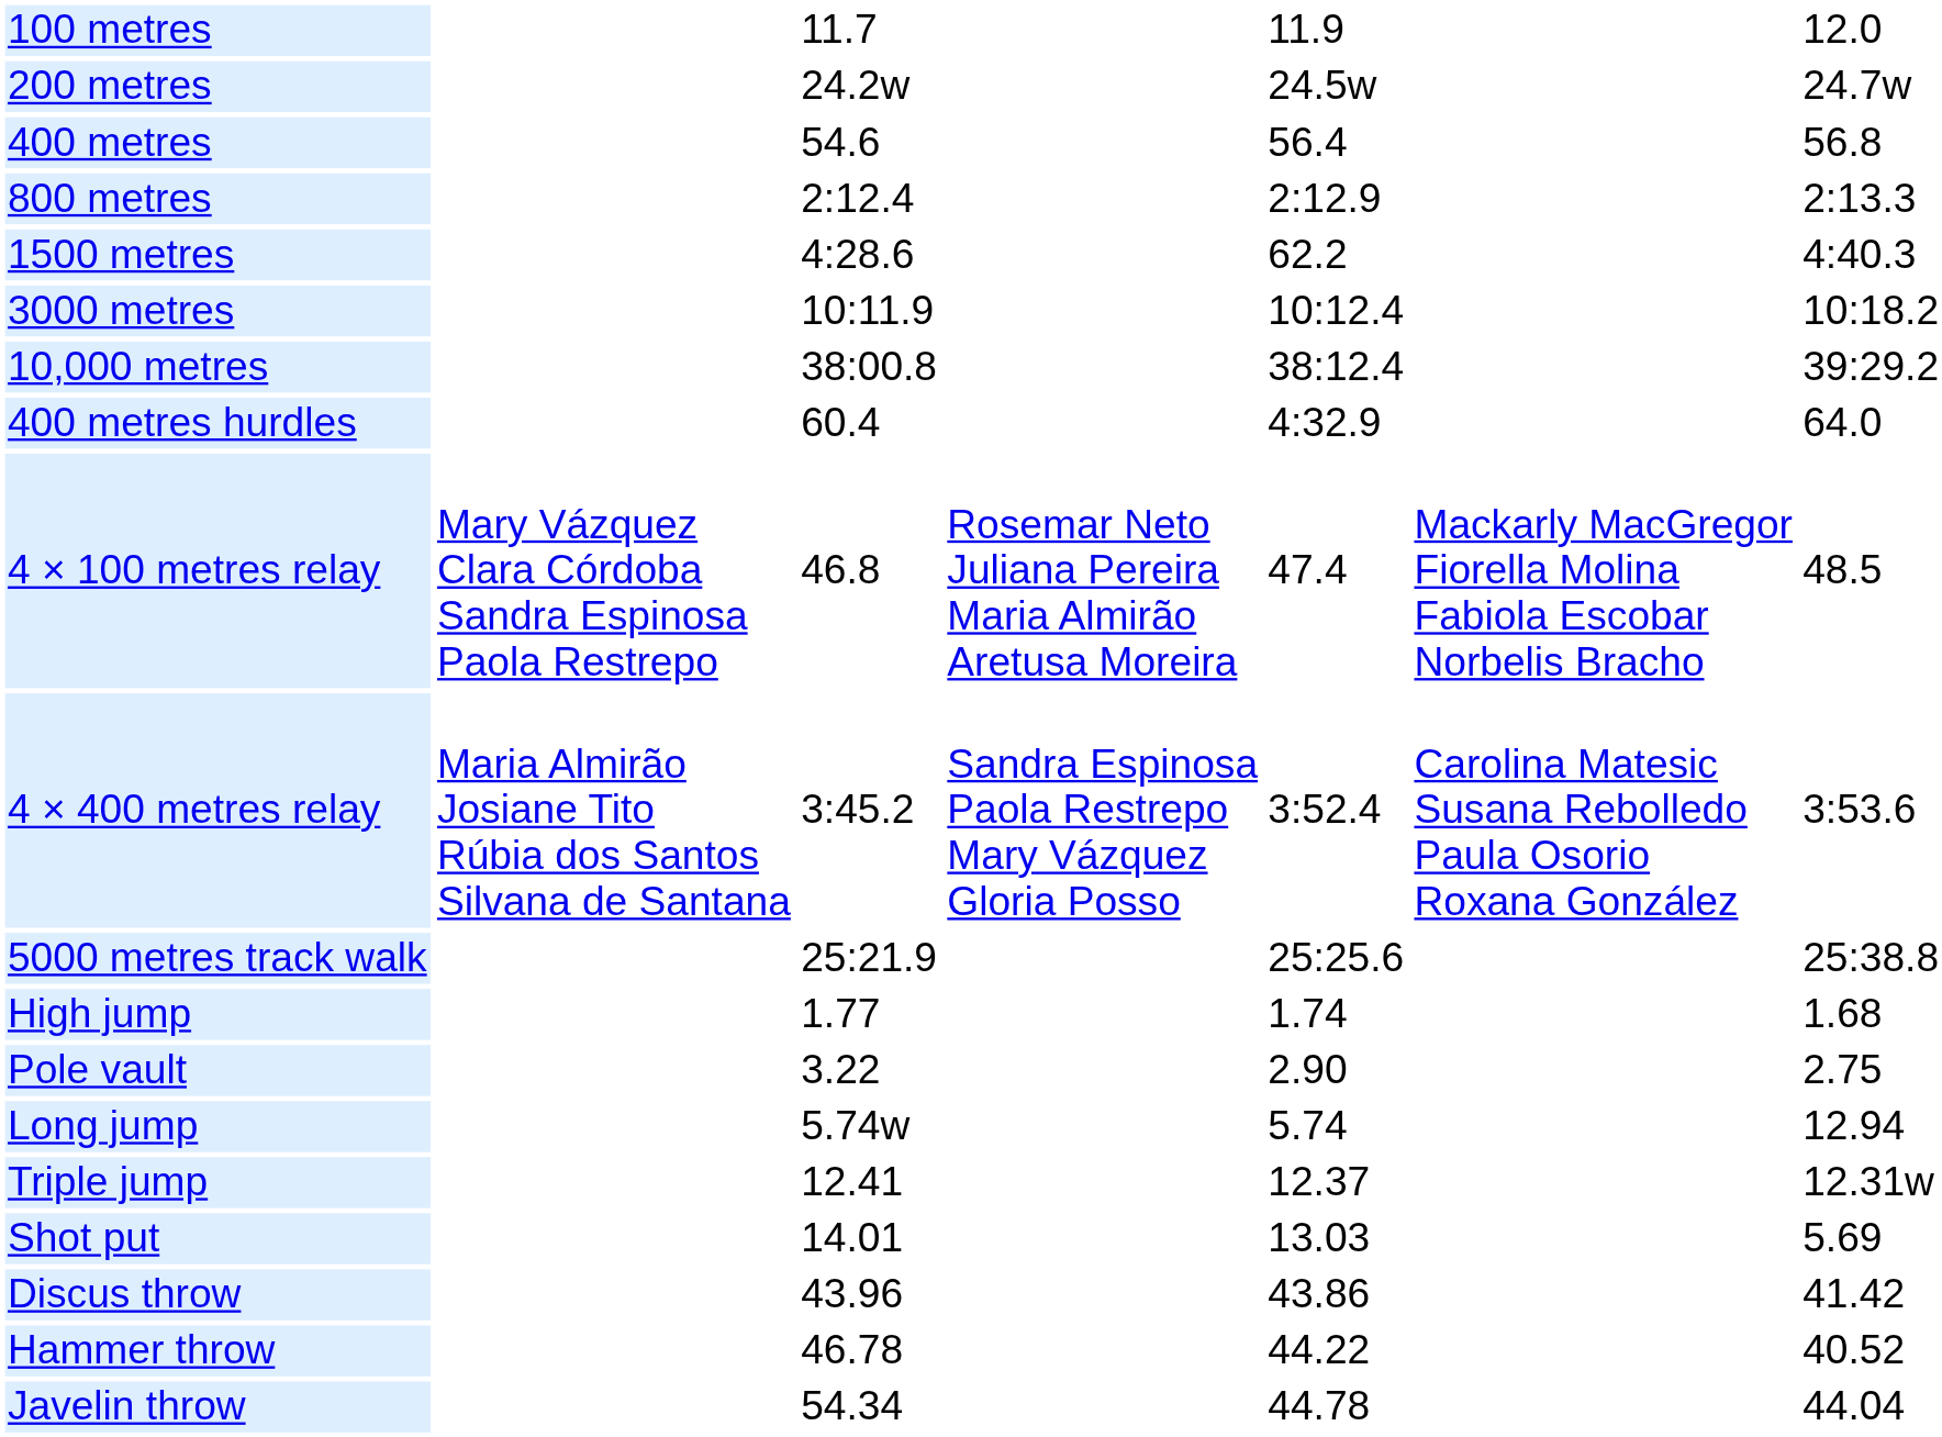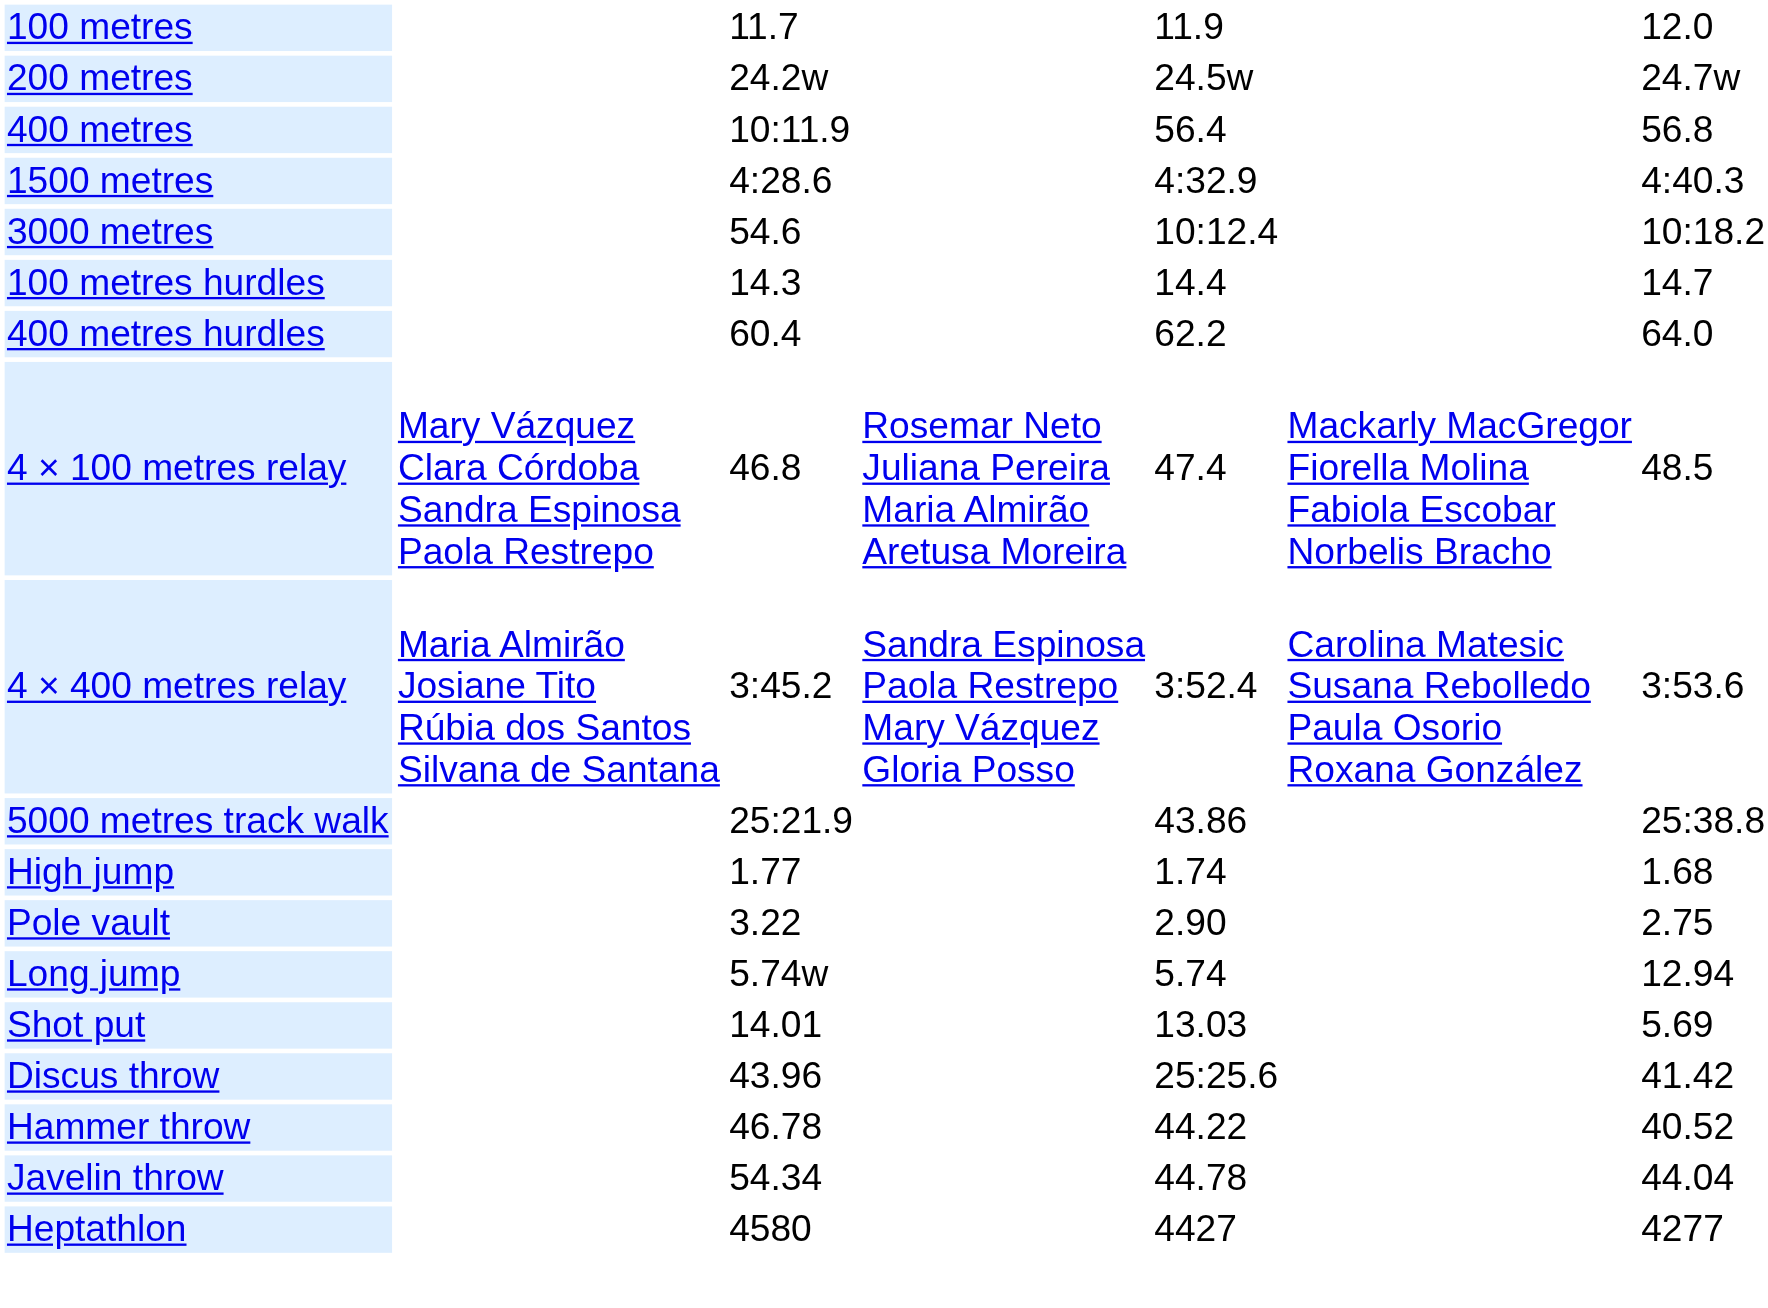400 metres | column 3: 54.6 -> 10:11.9
- row: 800 metres | 2:12.4 | 2:12.9 | 2:13.3
1500 metres | column 5: 62.2 -> 4:32.9
3000 metres | column 3: 10:11.9 -> 54.6
- row: 10,000 metres | 38:00.8 | 38:12.4 | 39:29.2
+ row: 100 metres hurdles | 14.3 | 14.4 | 14.7
400 metres hurdles | column 5: 4:32.9 -> 62.2
5000 metres track walk | column 5: 25:25.6 -> 43.86
- row: Triple jump | 12.41 | 12.37 | 12.31w
Discus throw | column 5: 43.86 -> 25:25.6
+ row: Heptathlon | 4580 | 4427 | 4277
